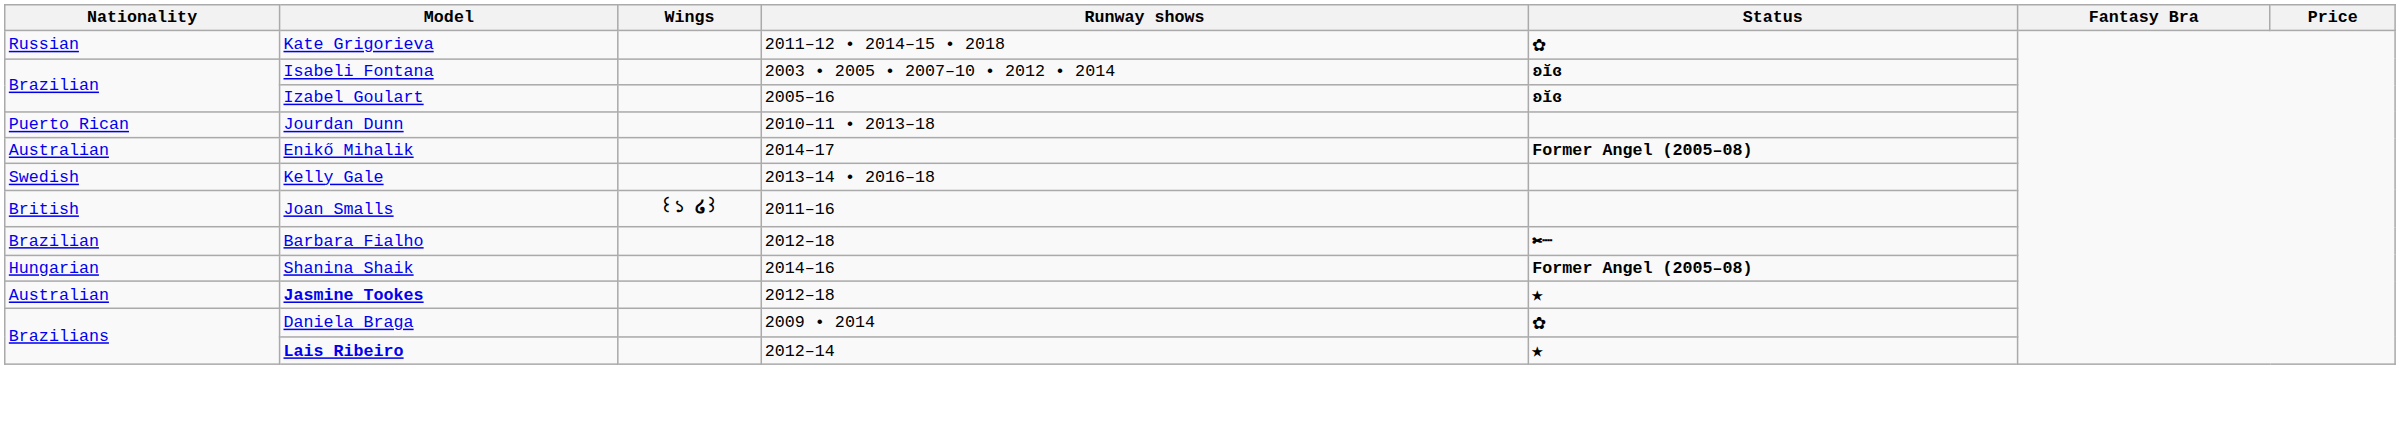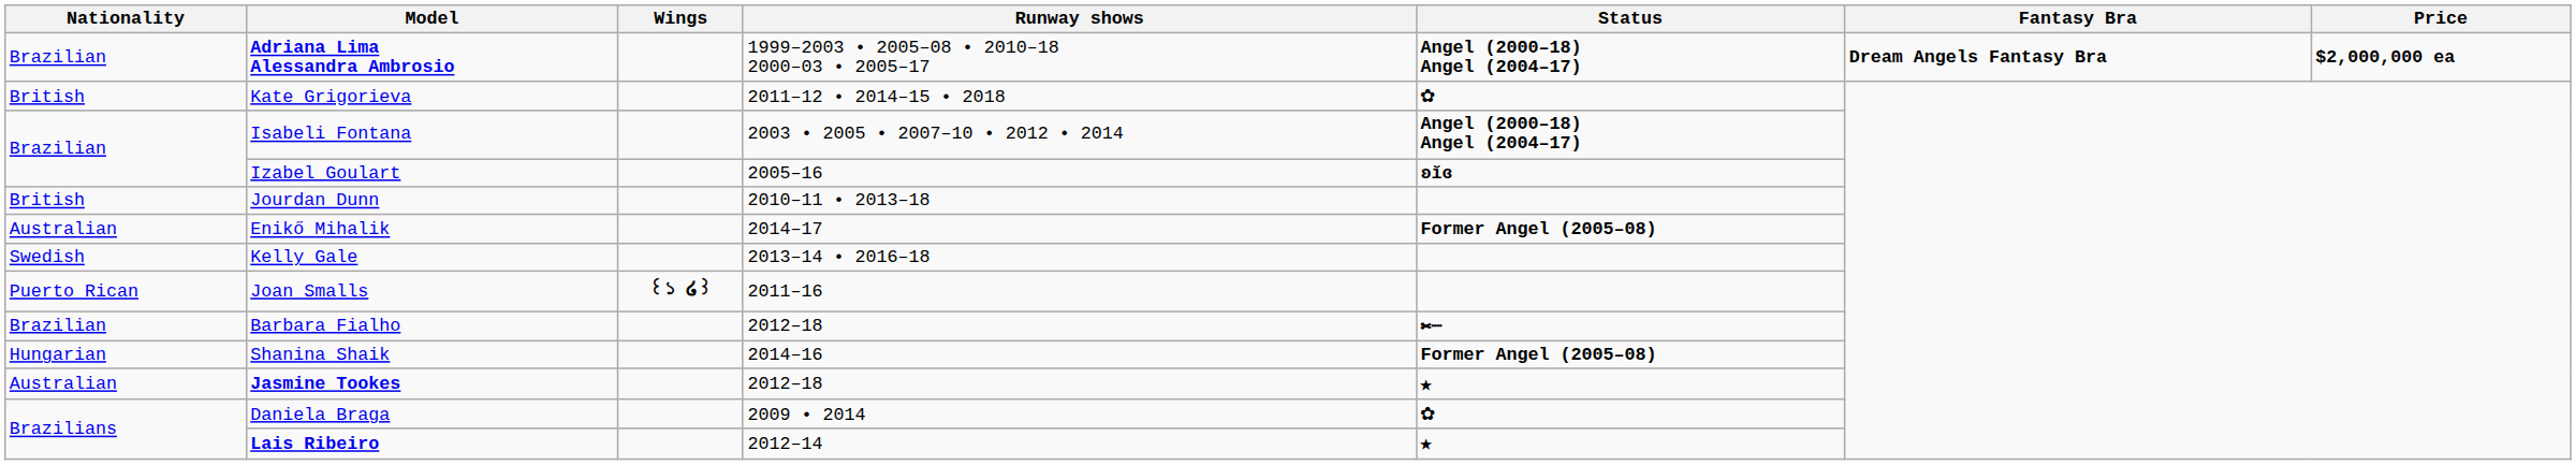+ row: Brazilian | Adriana Lima Alessandra Ambrosio | 1999–2003 • 2005–08 • 2010–18 2000–03 • 2005–17 | Angel (2000–18) Angel (2004–17) | Dream Angels Fantasy Bra | $2,000,000 ea
Kate Grigorieva | Nationality: Russian -> British
Isabeli Fontana | Status: ʚĭɞ -> Angel (2000–18) Angel (2004–17)
Jourdan Dunn | Nationality: Puerto Rican -> British
Joan Smalls | Nationality: British -> Puerto Rican
